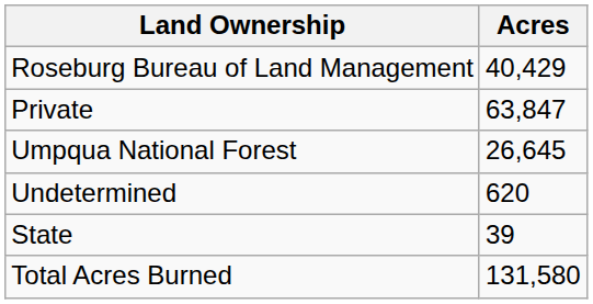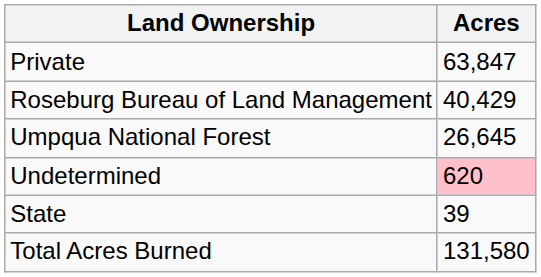rows swapped: Private <-> Roseburg Bureau of Land Management
Undetermined | Acres: no background -> pink background
